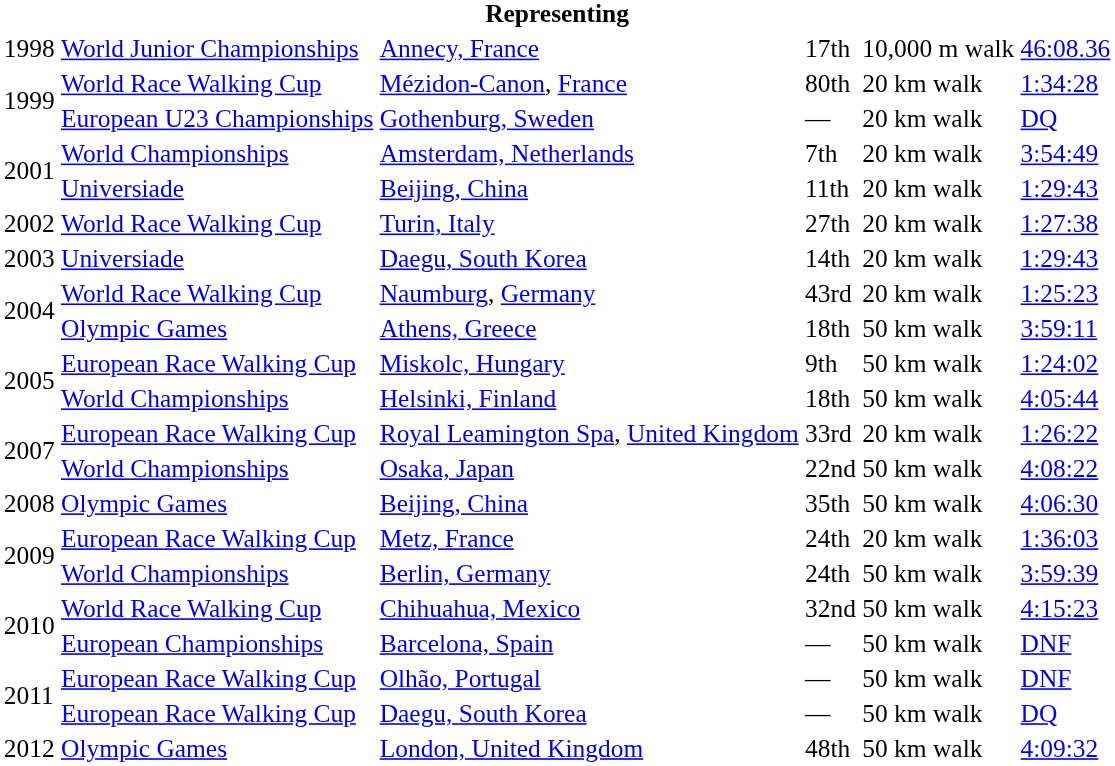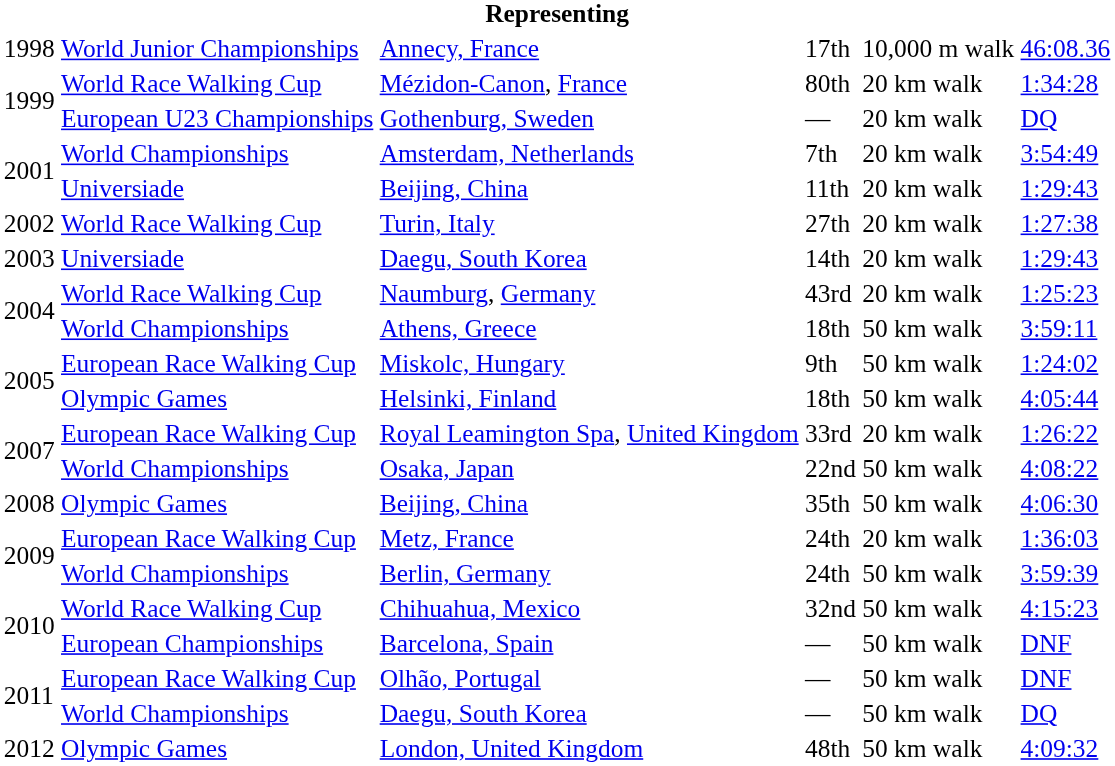Athens, Greece | column 2: Olympic Games -> World Championships
Helsinki, Finland | column 2: World Championships -> Olympic Games
Daegu, South Korea / — | column 2: European Race Walking Cup -> World Championships
